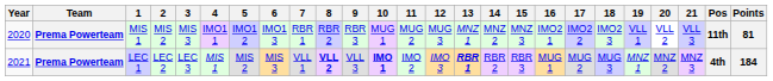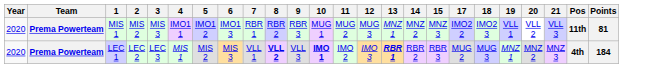- column: 16 | IMO2 1 | MUG 1
LEC 1 | Year: 2021 -> 2020
